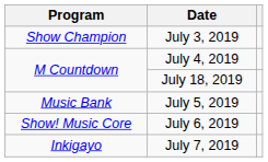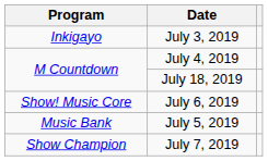July 3, 2019 | Program: Show Champion -> Inkigayo
rows swapped: July 5, 2019 <-> July 6, 2019
July 7, 2019 | Program: Inkigayo -> Show Champion
